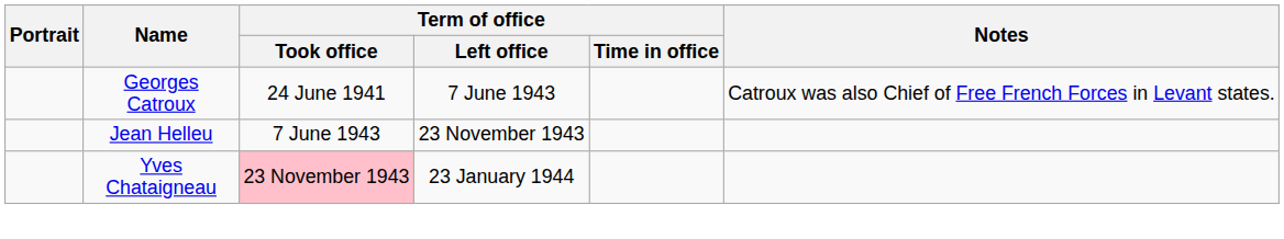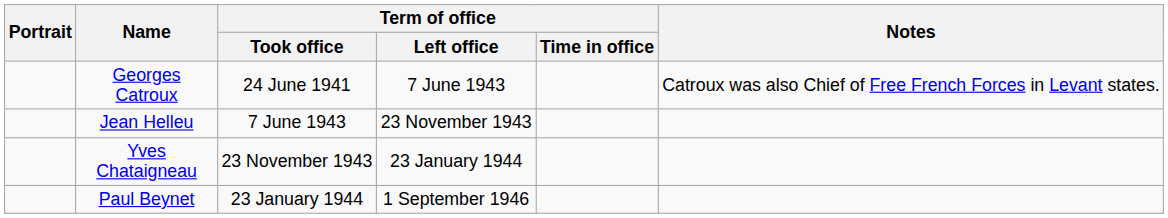Yves Chataigneau | Term of office / Took office: pink background -> no background
+ row: Paul Beynet | 23 January 1944 | 1 September 1946
